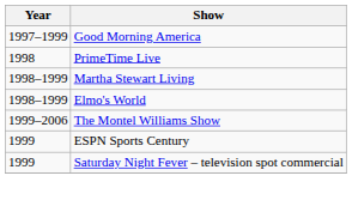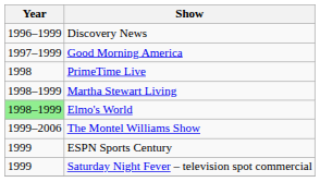+ row: 1996–1999 | Discovery News
Elmo's World | Year: no background -> lightgreen background
